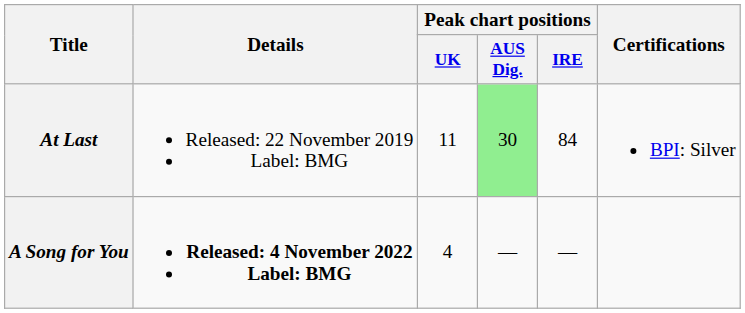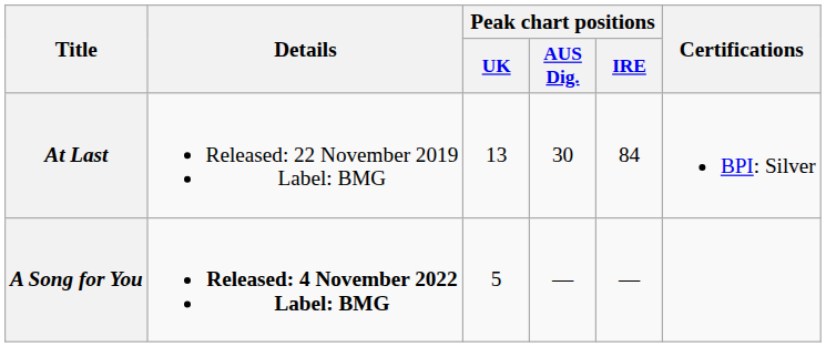At Last | Peak chart positions / UK: 11 -> 13
At Last | Peak chart positions / AUS Dig.: lightgreen background -> no background
A Song for You | Peak chart positions / UK: 4 -> 5
